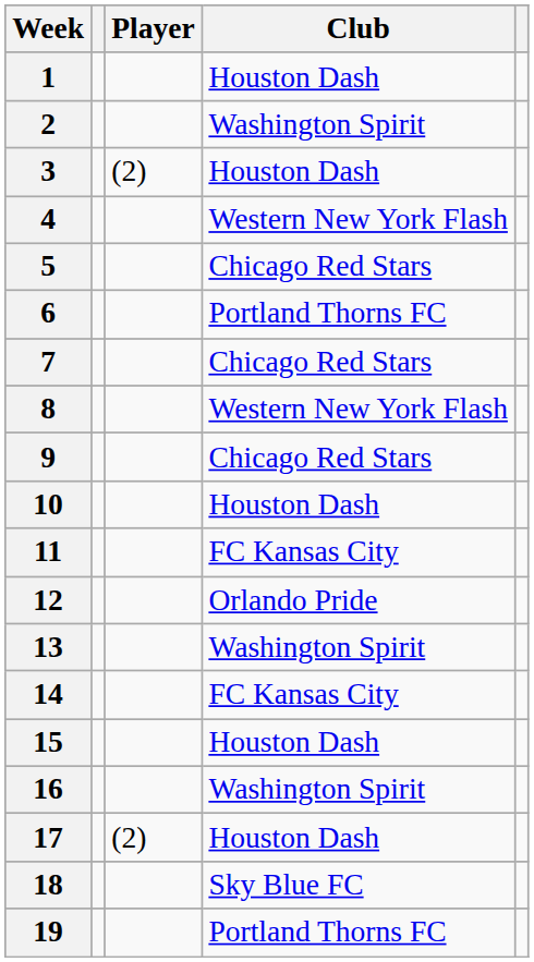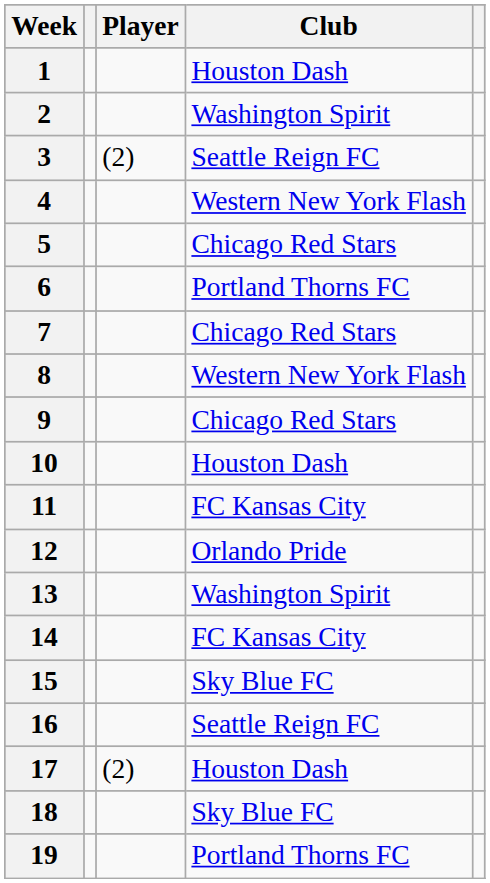3 | Club: Houston Dash -> Seattle Reign FC
15 | Club: Houston Dash -> Sky Blue FC
16 | Club: Washington Spirit -> Seattle Reign FC
